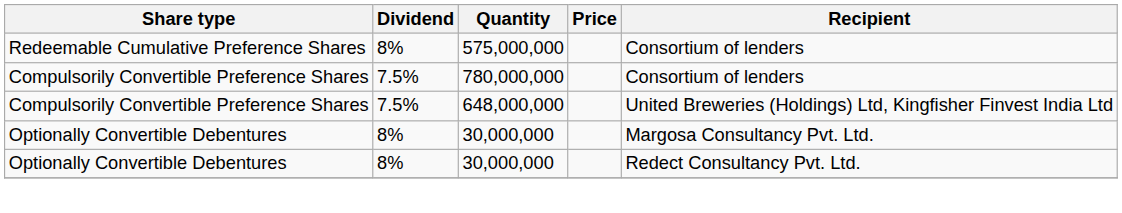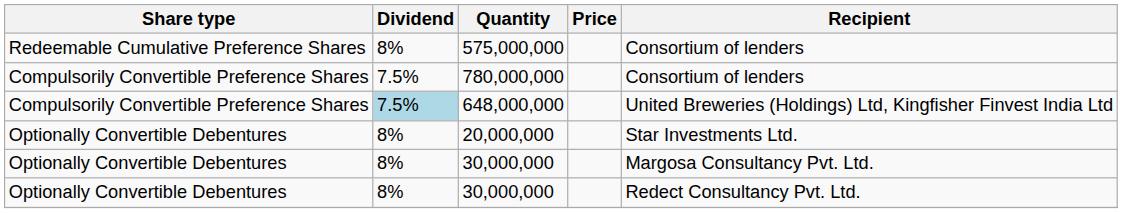648,000,000 | Dividend: no background -> lightblue background
+ row: Optionally Convertible Debentures | 8% | 20,000,000 | Star Investments Ltd.
